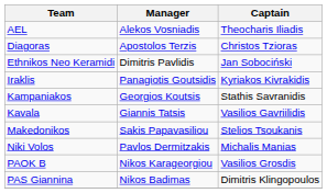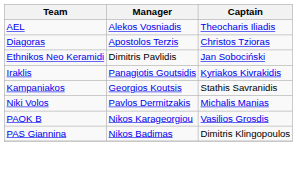- row: Kavala | Giannis Tatsis | Vasilios Gavriilidis
- row: Makedonikos | Sakis Papavasiliou | Stelios Tsoukanis
